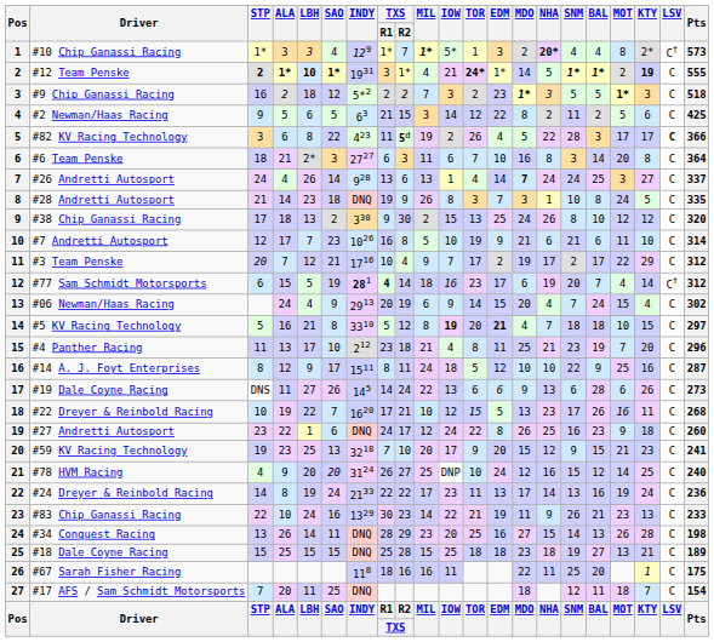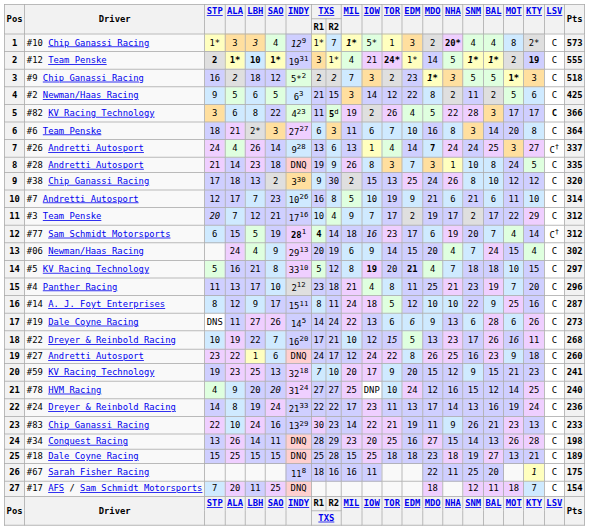#10 Chip Ganassi Racing | LSV: C† -> C
#26 Andretti Autosport | LSV: C -> C†
#78 HVM Racing | TXS / R1: 26 -> 27
